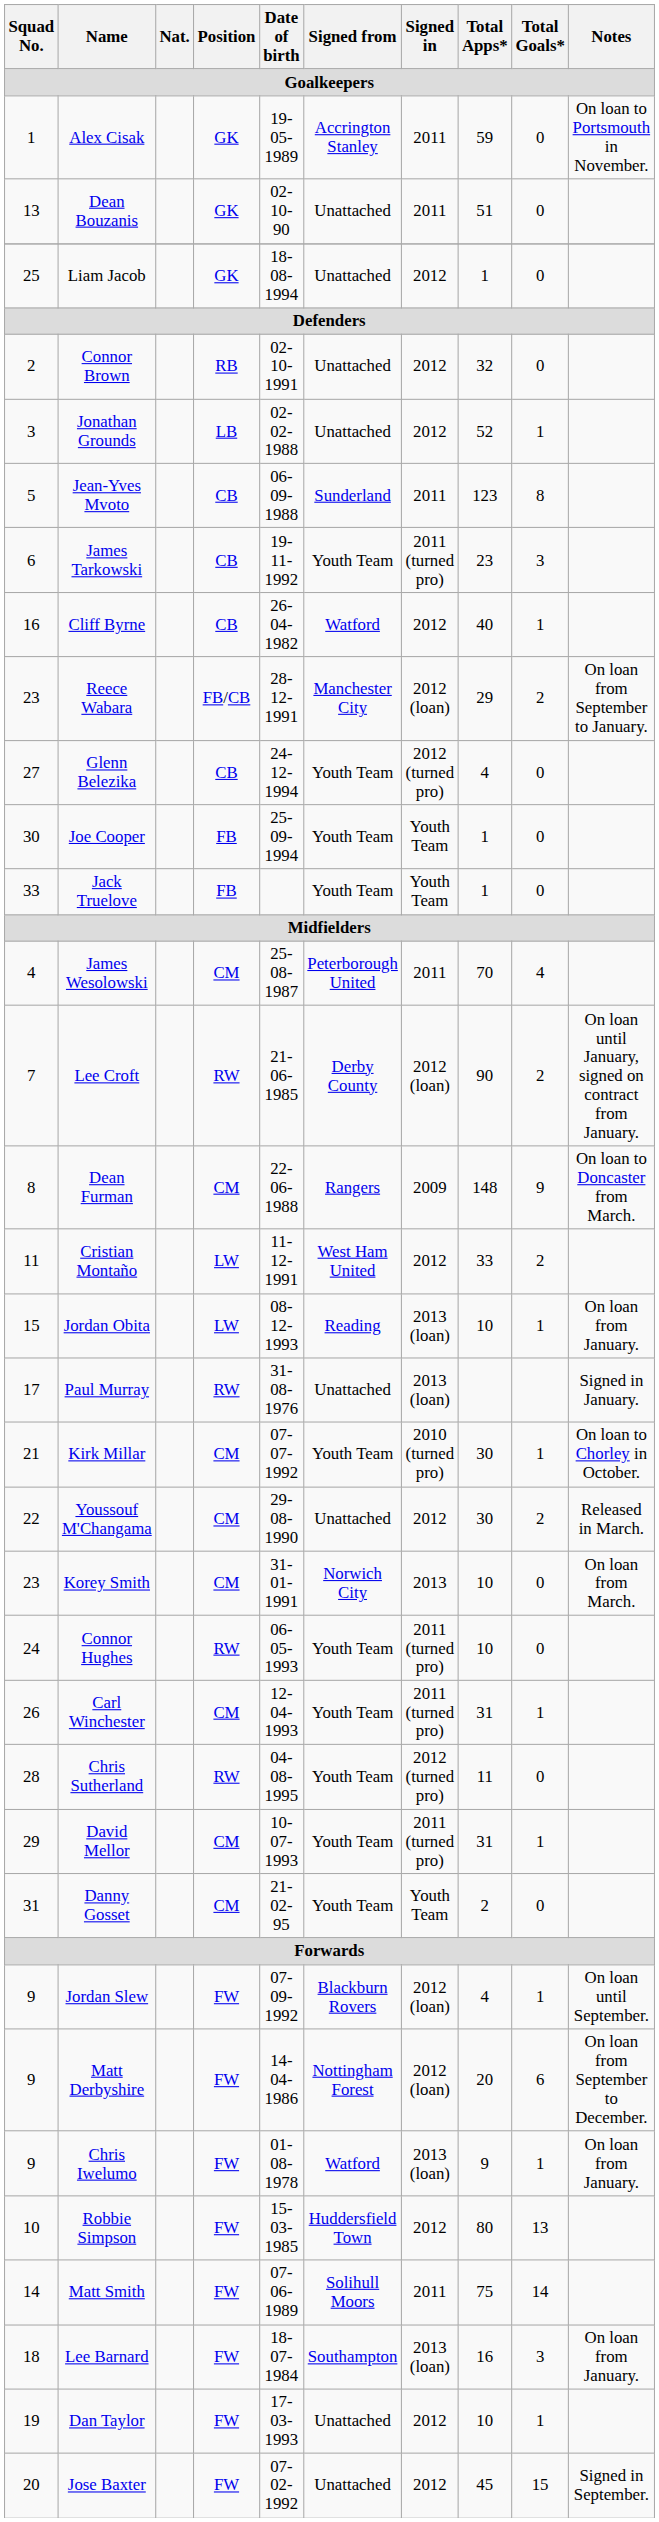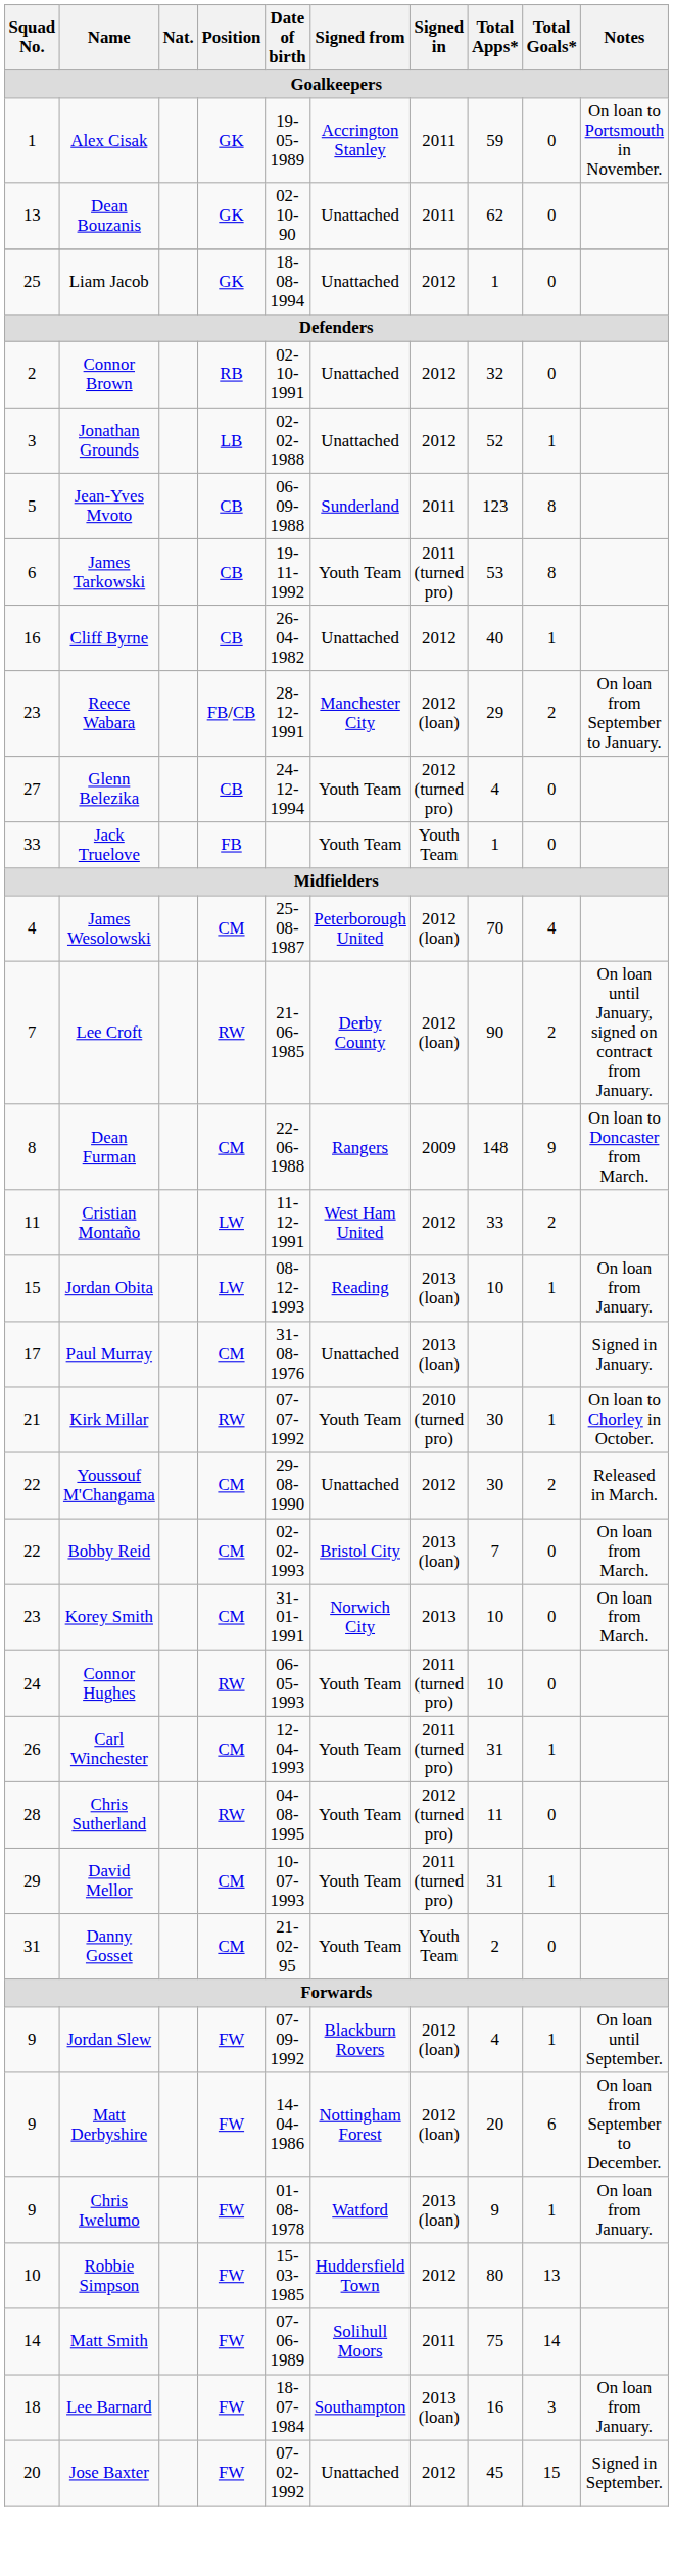Dean Bouzanis | Total Apps*: 51 -> 62
James Tarkowski | Total Apps*: 23 -> 53
James Tarkowski | Total Goals*: 3 -> 8
Cliff Byrne | Signed from: Watford -> Unattached
- row: 30 | Joe Cooper | FB | 25-09-1994 | Youth Team | Youth Team | 1 | 0
James Wesolowski | Signed in: 2011 -> 2012 (loan)
Paul Murray | Position: RW -> CM
Kirk Millar | Position: CM -> RW
+ row: 22 | Bobby Reid | CM | 02-02-1993 | Bristol City | 2013 (loan) | 7 | 0 | On loan from March.
- row: 19 | Dan Taylor | FW | 17-03-1993 | Unattached | 2012 | 10 | 1
